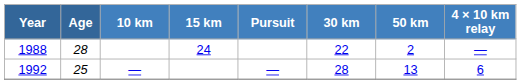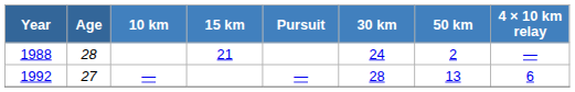1988 | 15 km: 24 -> 21
1988 | 30 km: 22 -> 24
1992 | Age: 25 -> 27
